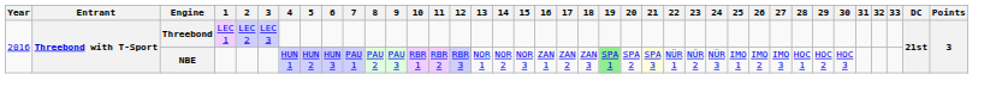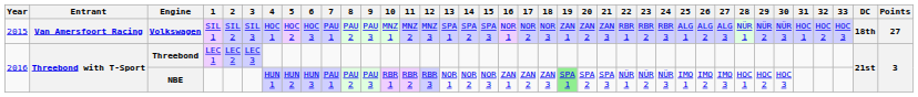+ row: 2015 | Van Amersfoort Racing | Volkswagen | SIL 1 | SIL 2 | SIL 3 | HOC 1 | HOC 2 | HOC 3 | PAU 1 | PAU 2 | PAU 3 | MNZ 1 | MNZ 2 | MNZ 3 | SPA 1 | SPA 2 | SPA 3 | NOR 1 | NOR 2 | NOR 3 | ZAN 1 | ZAN 2 | ZAN 3 | RBR 1 | RBR 2 | RBR 3 | ALG 1 | ALG 2 | ALG 3 | NÜR 1 | NÜR 2 | NÜR 3 | HOC 1 | HOC 2 | HOC 3 | 18th | 27
NBE | 21: lightyellow background -> no background
